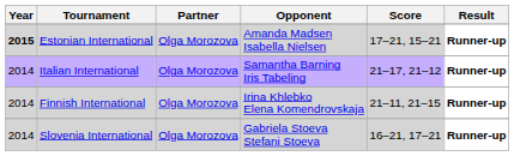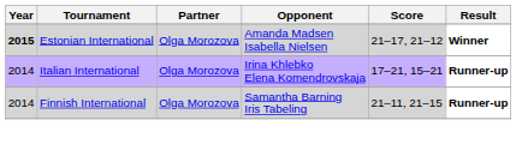Estonian International | Score: 17–21, 15–21 -> 21–17, 21–12
Estonian International | Result: Runner-up -> Winner
Italian International | Opponent: Samantha Barning Iris Tabeling -> Irina Khlebko Elena Komendrovskaja
Italian International | Score: 21–17, 21–12 -> 17–21, 15–21
Finnish International | Opponent: Irina Khlebko Elena Komendrovskaja -> Samantha Barning Iris Tabeling
- row: 2014 | Slovenia International | Olga Morozova | Gabriela Stoeva Stefani Stoeva | 16–21, 17–21 | Runner-up
